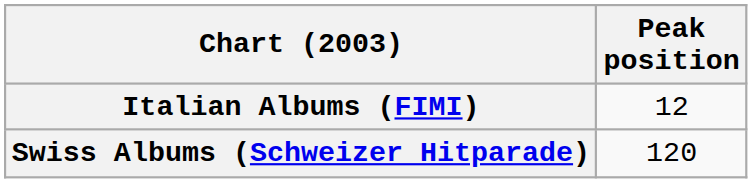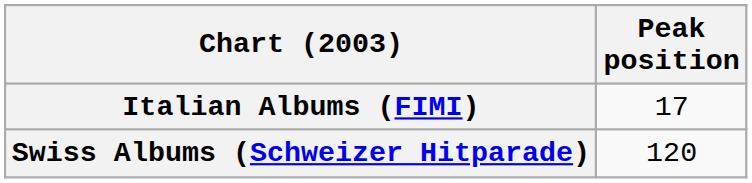Italian Albums (FIMI) | Peak position: 12 -> 17
